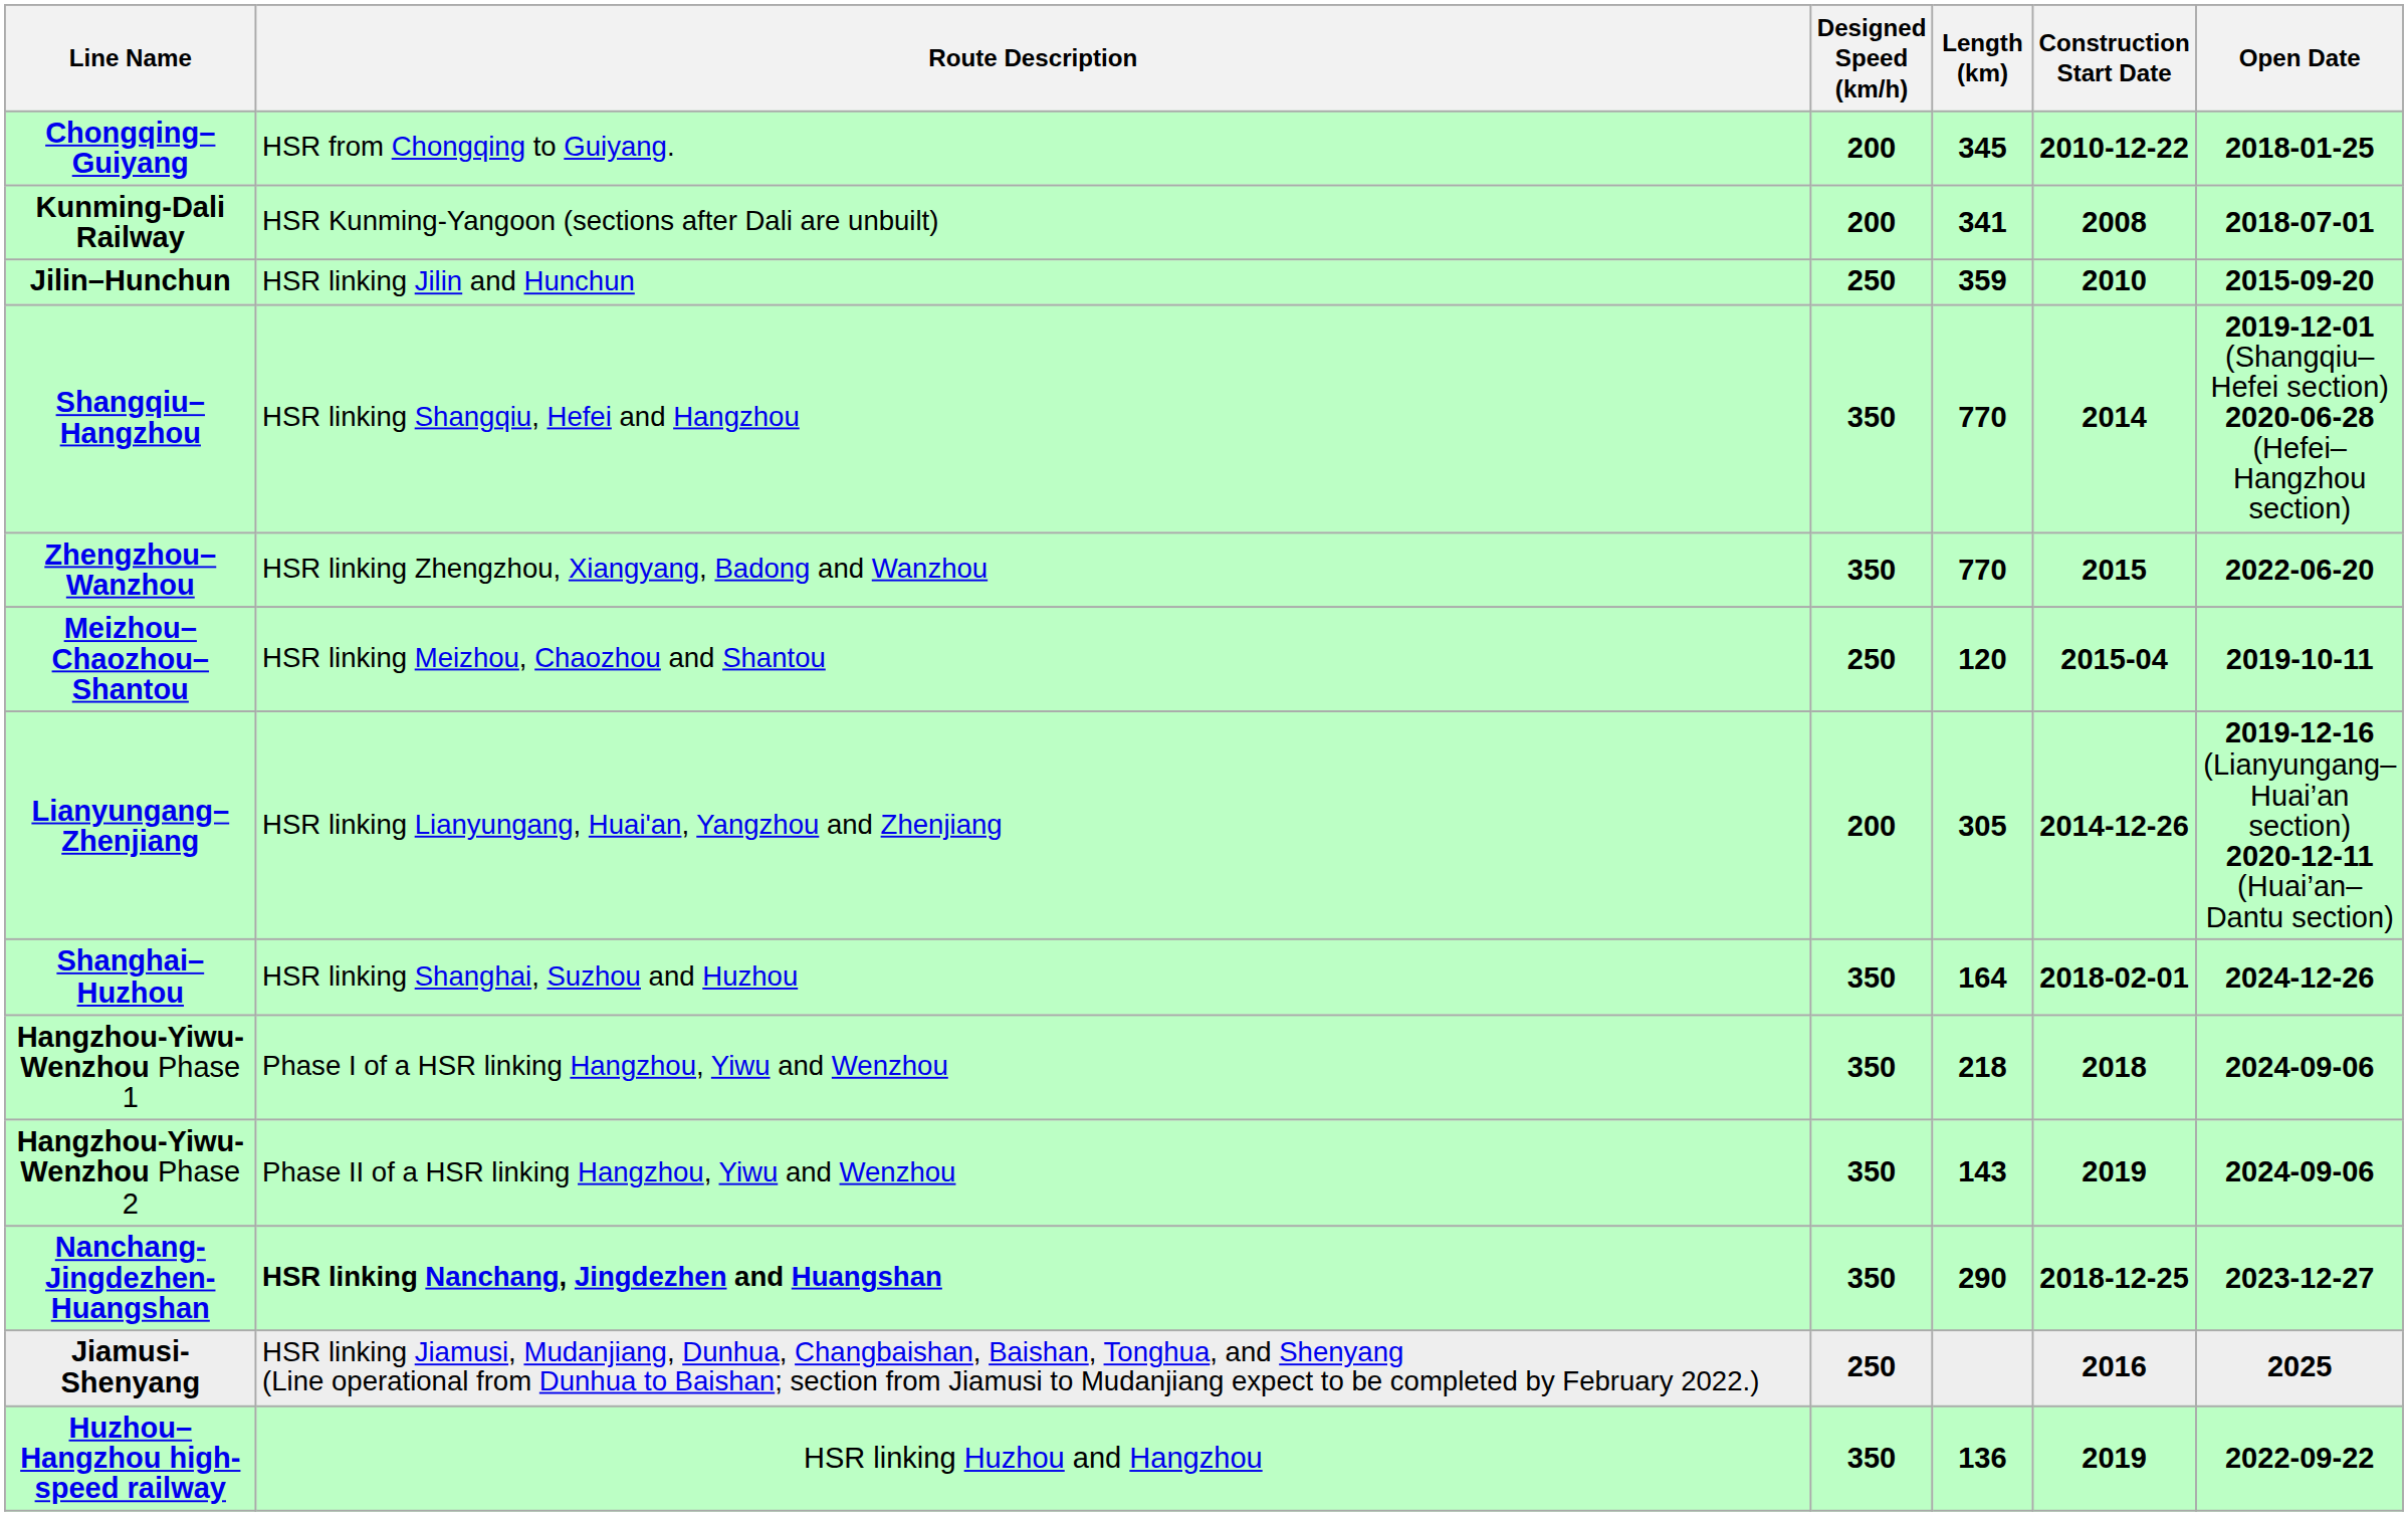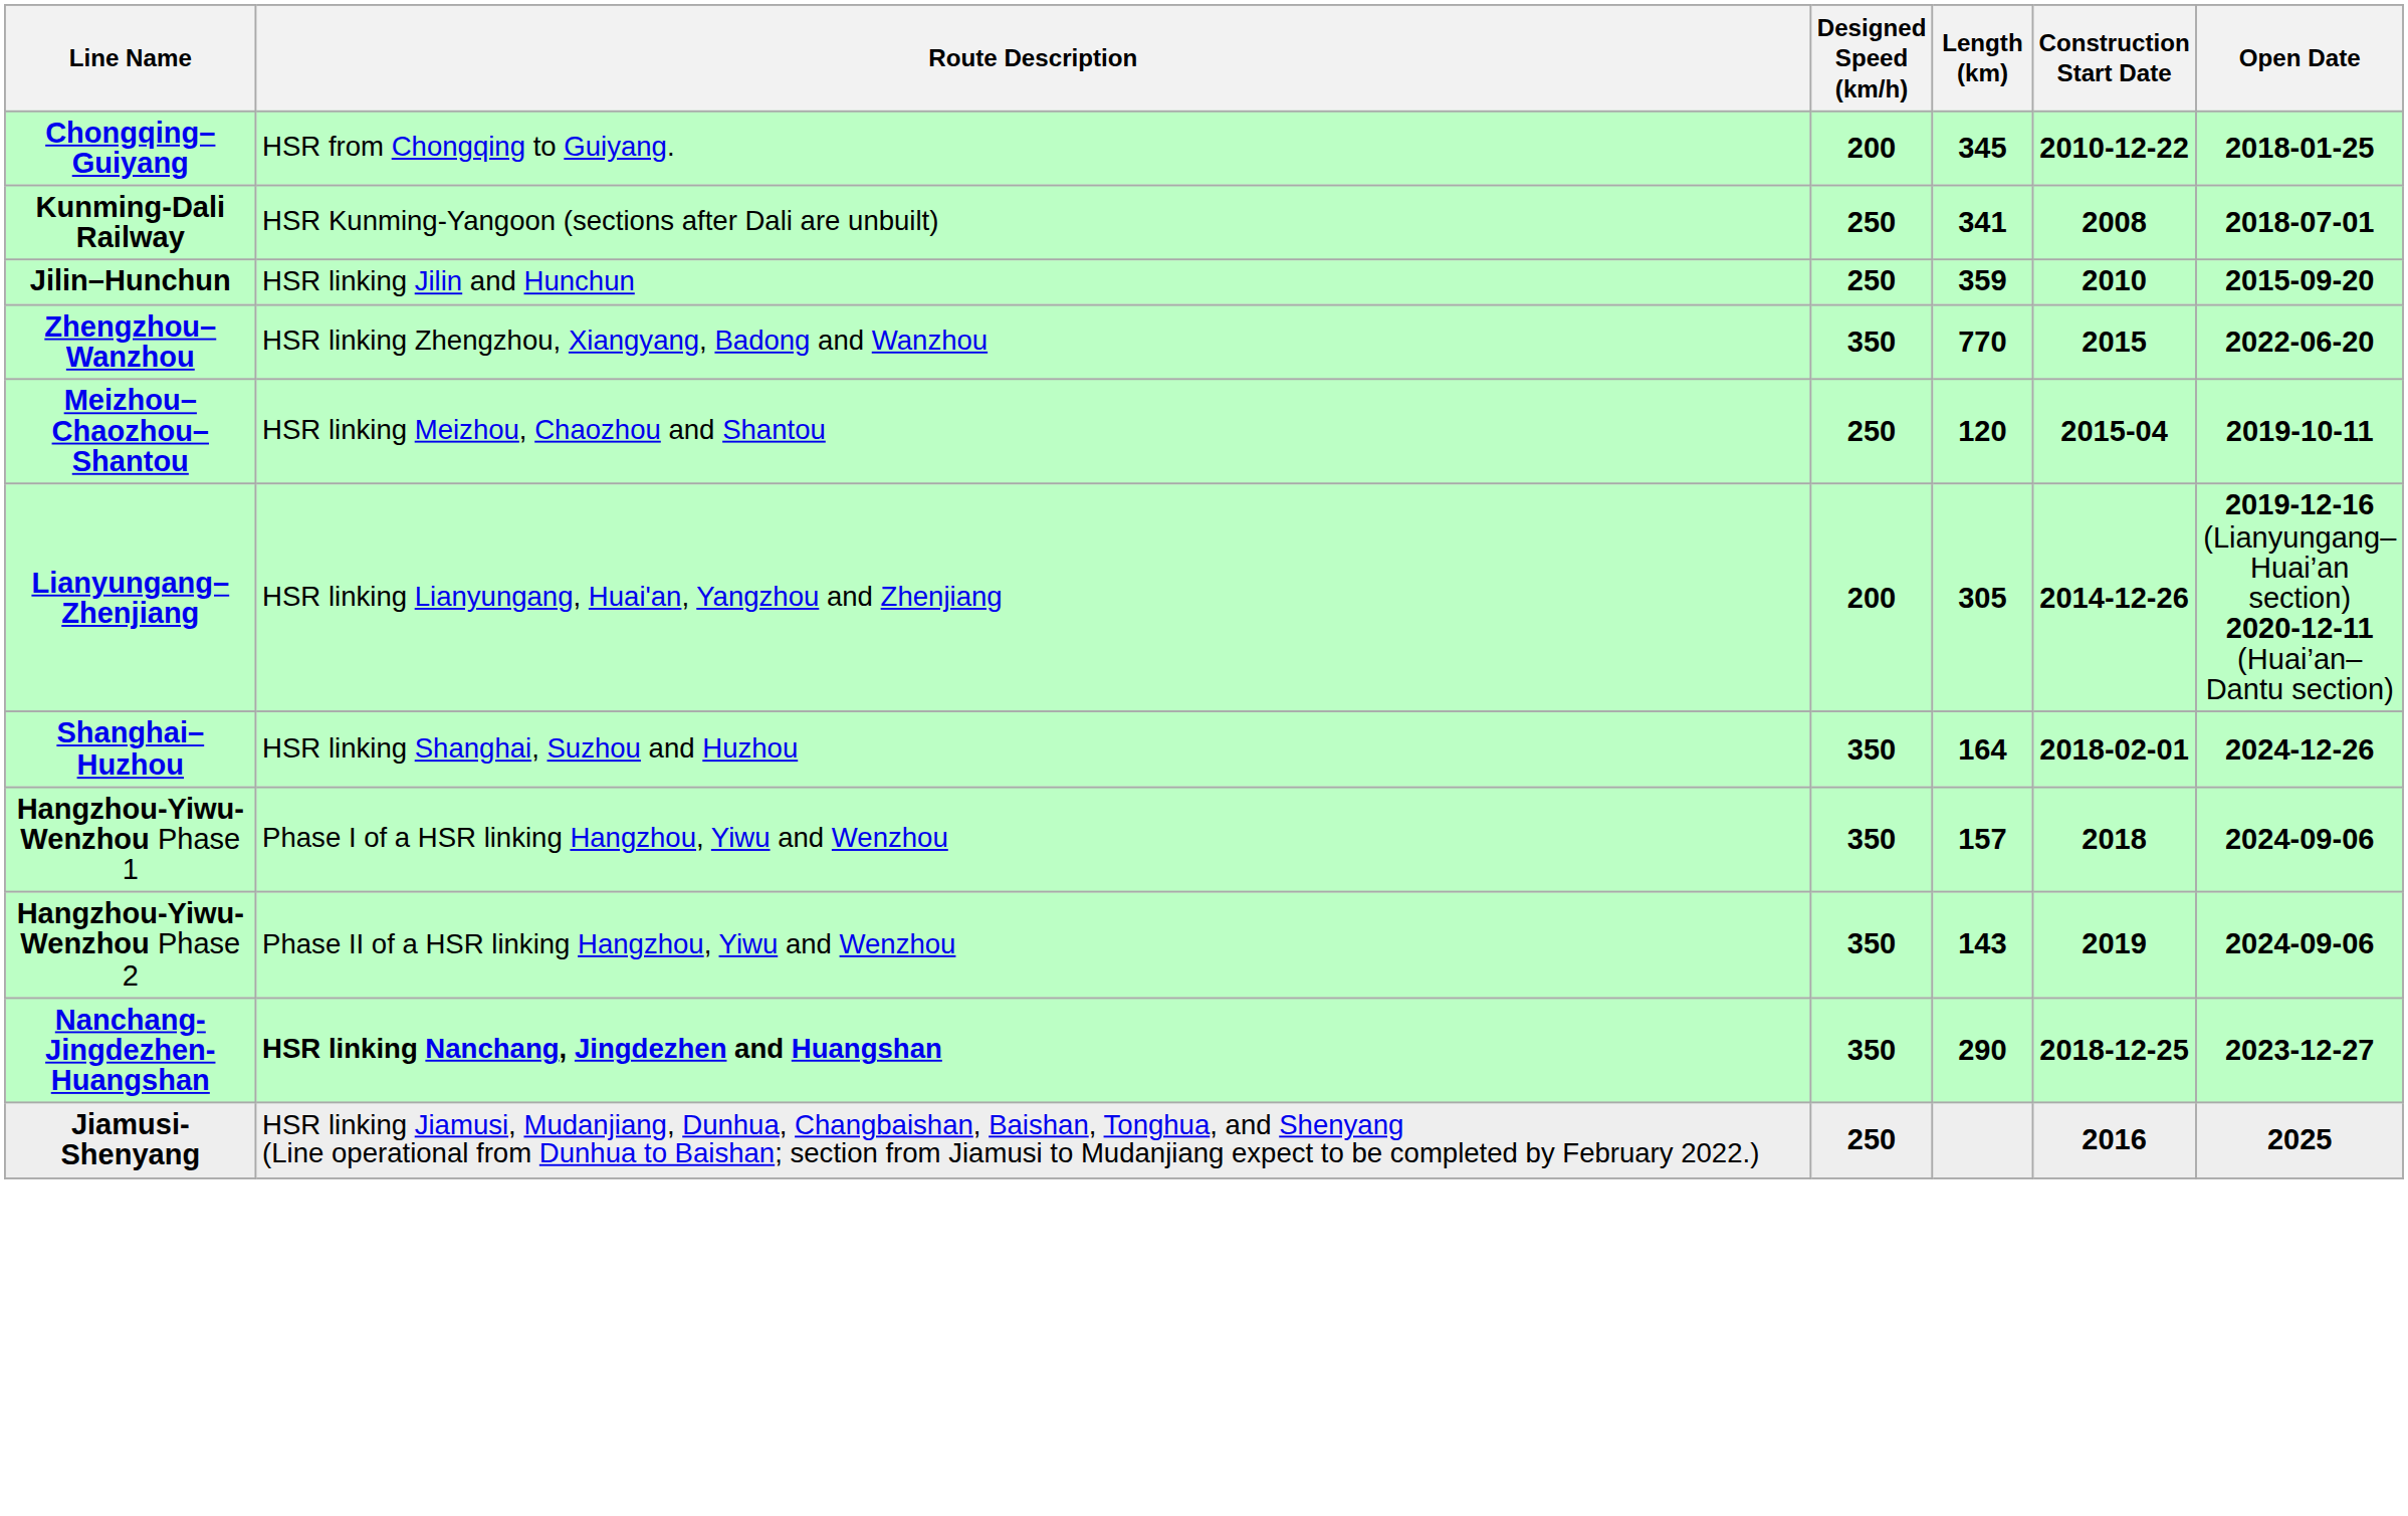Kunming-Dali Railway | Designed Speed (km/h): 200 -> 250
- row: Shangqiu–Hangzhou | HSR linking Shangqiu, Hefei and Hangzhou | 350 | 770 | 2014 | 2019-12-01 (Shangqiu–Hefei section) 2020-06-28 (Hefei–Hangzhou section)
Hangzhou-Yiwu-Wenzhou Phase 1 | Length (km): 218 -> 157
- row: Huzhou–Hangzhou high-speed railway | HSR linking Huzhou and Hangzhou | 350 | 136 | 2019 | 2022-09-22
